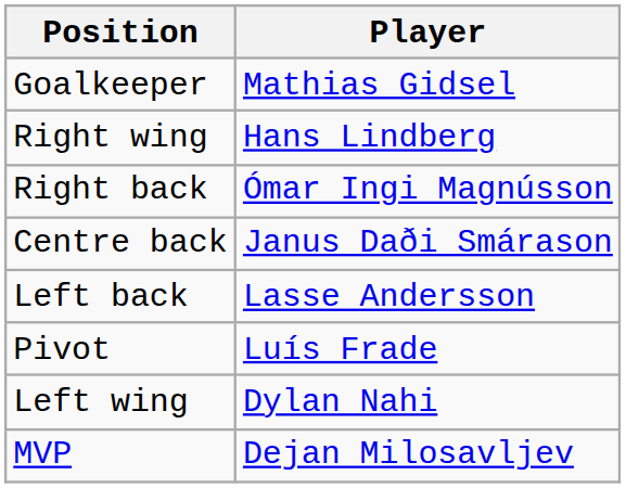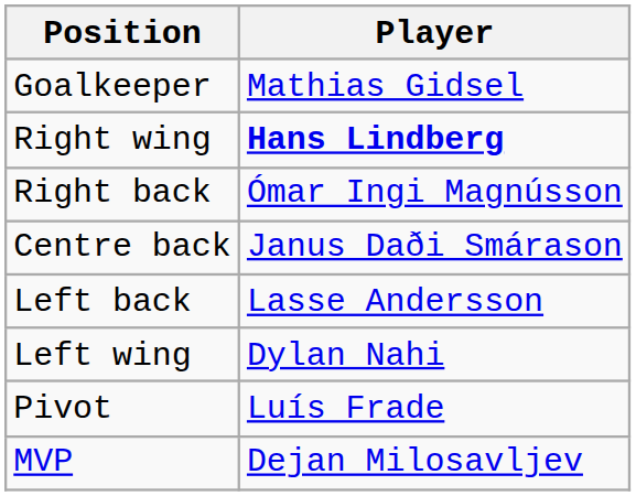Right wing | Player: normal -> bold
rows swapped: Left wing <-> Pivot
